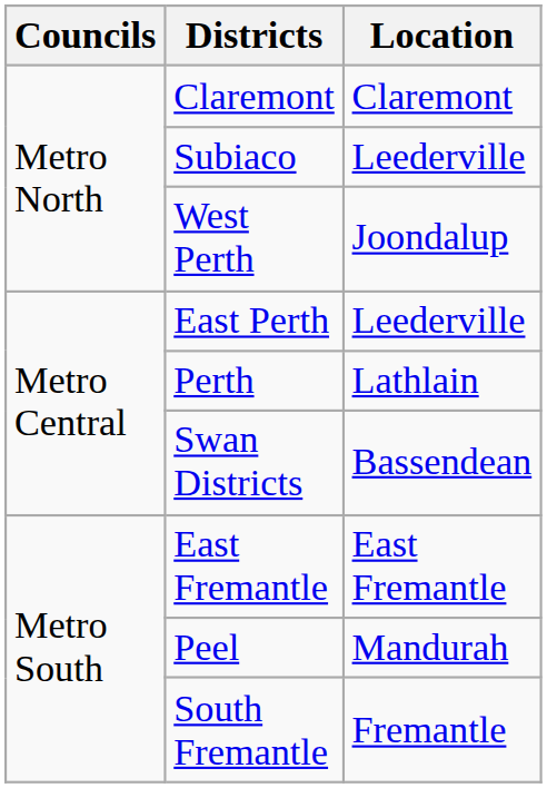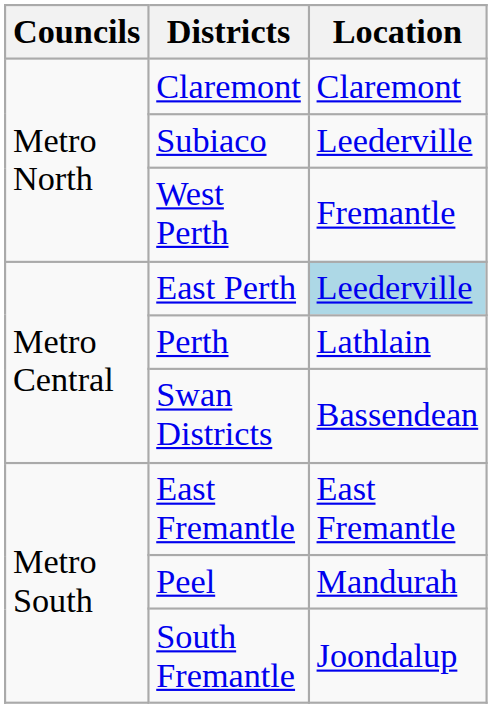West Perth | Location: Joondalup -> Fremantle
East Perth | Location: no background -> lightblue background
South Fremantle | Location: Fremantle -> Joondalup
